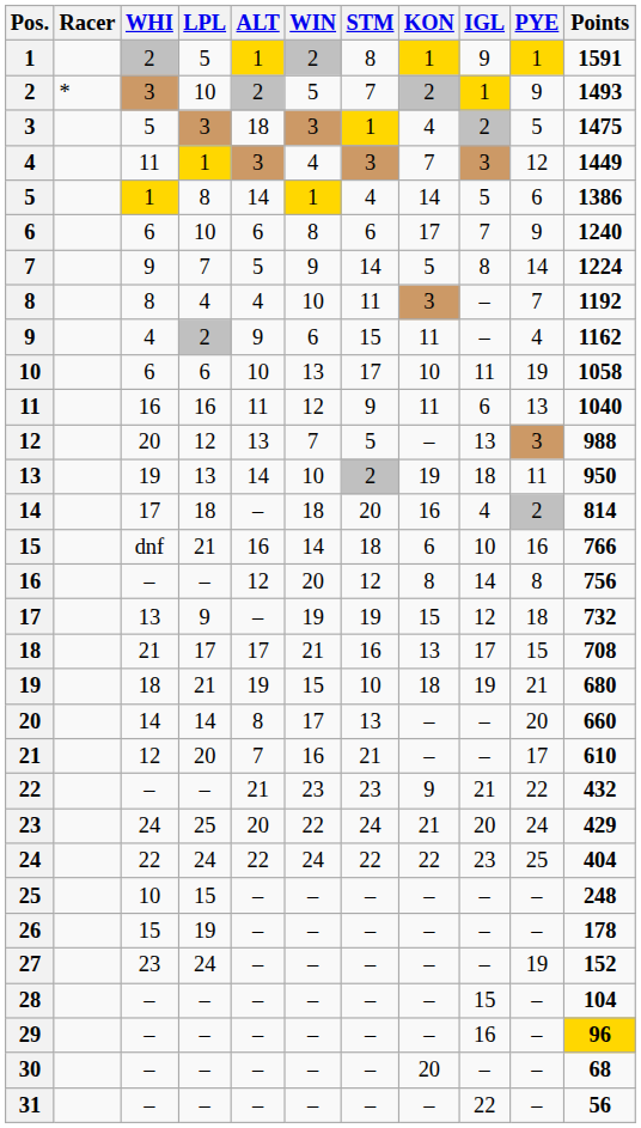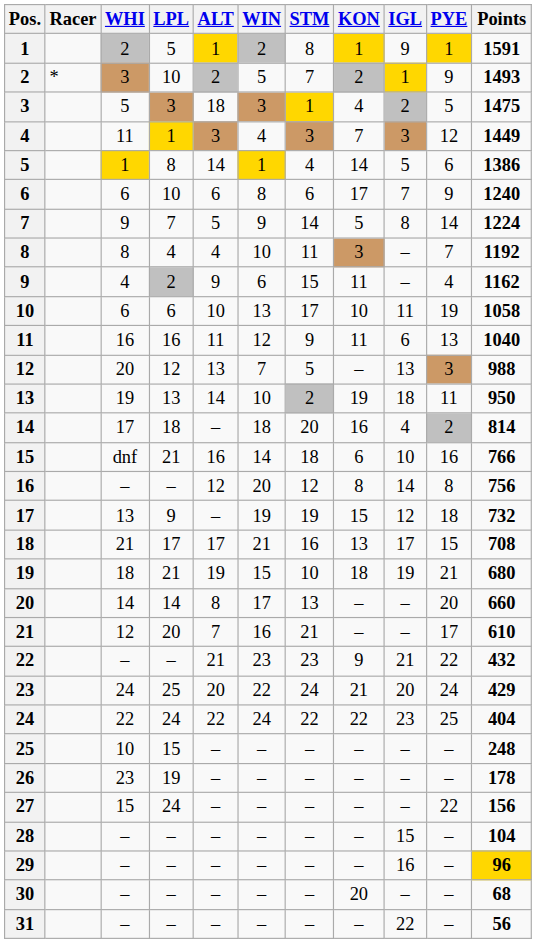26 | WHI: 15 -> 23
27 | WHI: 23 -> 15
27 | PYE: 19 -> 22
27 | Points: 152 -> 156
